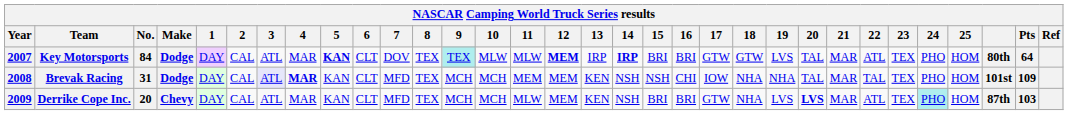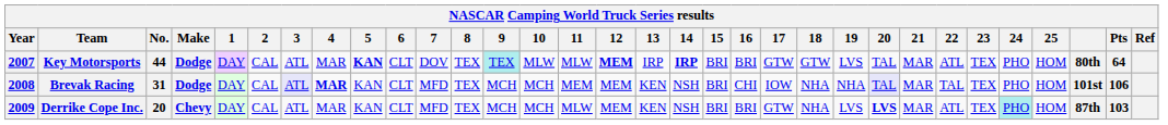Key Motorsports | No.: 84 -> 44
Brevak Racing | 15: NSH -> BRI
Brevak Racing | 20: no background -> lavender background
Brevak Racing | Pts: 109 -> 106
